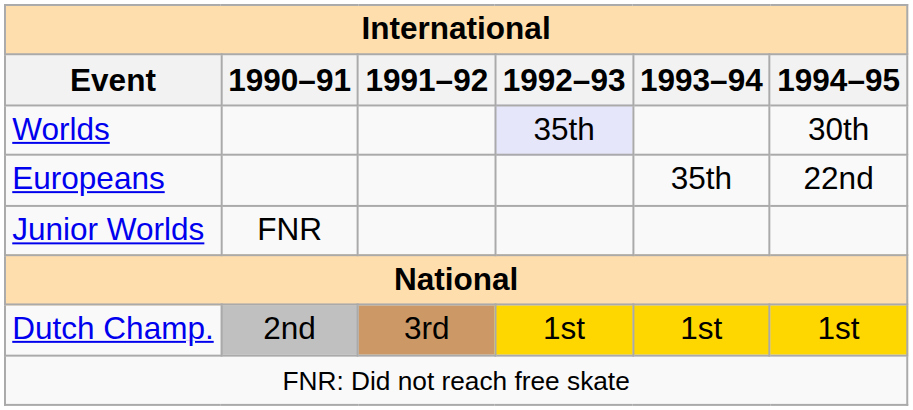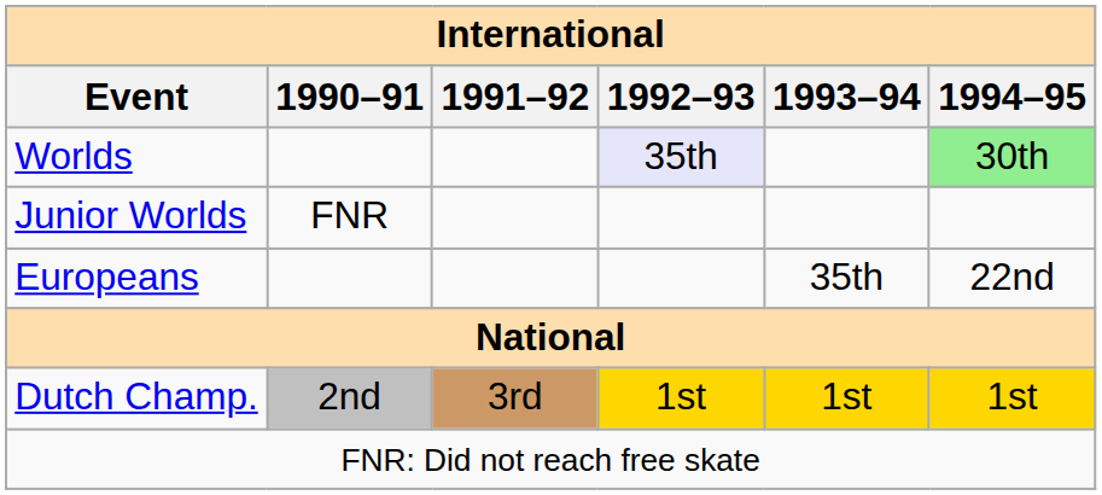Worlds | 1994–95: no background -> lightgreen background
rows swapped: Europeans <-> Junior Worlds
